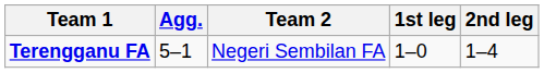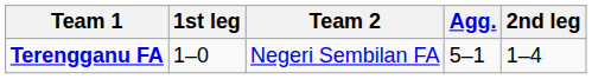columns swapped: Agg. <-> 1st leg
